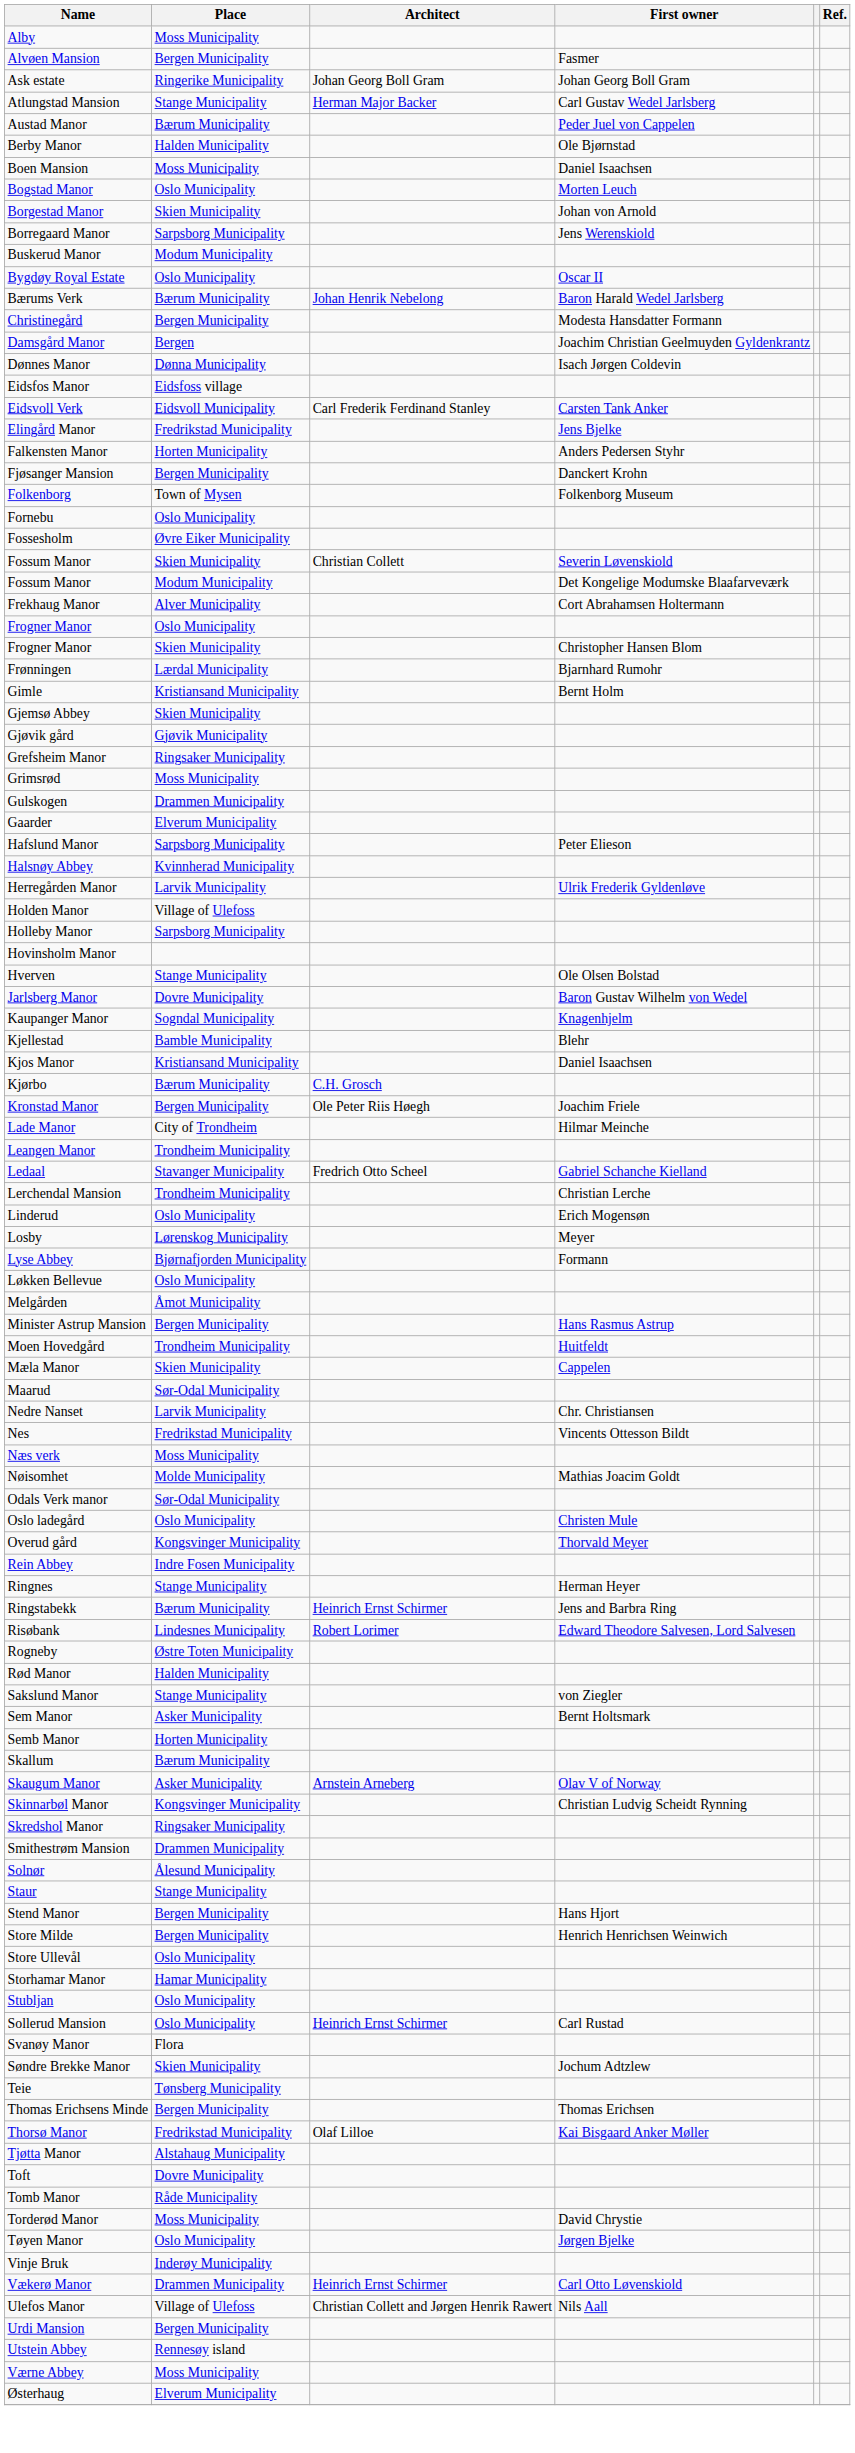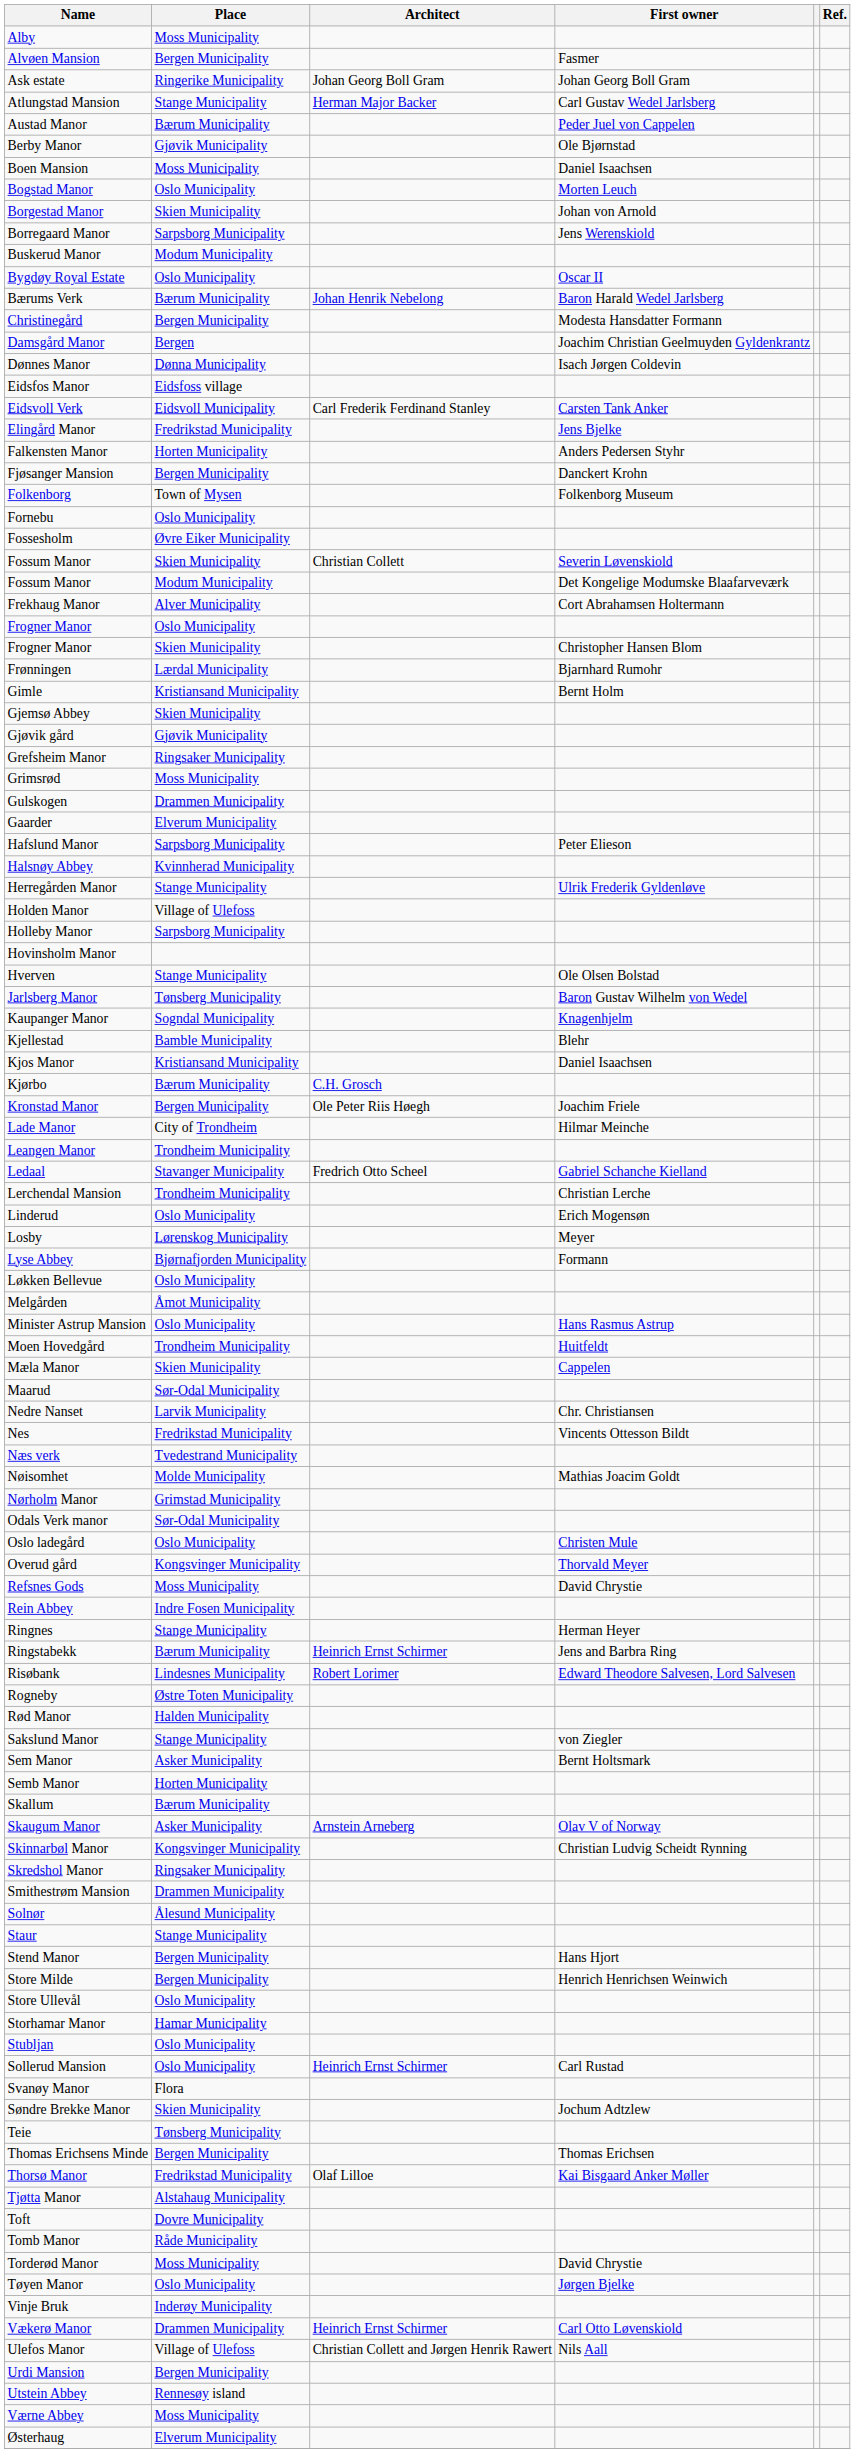Berby Manor | Place: Halden Municipality -> Gjøvik Municipality
Herregården Manor | Place: Larvik Municipality -> Stange Municipality
Jarlsberg Manor | Place: Dovre Municipality -> Tønsberg Municipality
Minister Astrup Mansion | Place: Bergen Municipality -> Oslo Municipality
Næs verk | Place: Moss Municipality -> Tvedestrand Municipality
+ row: Nørholm Manor | Grimstad Municipality
+ row: Refsnes Gods | Moss Municipality | David Chrystie
